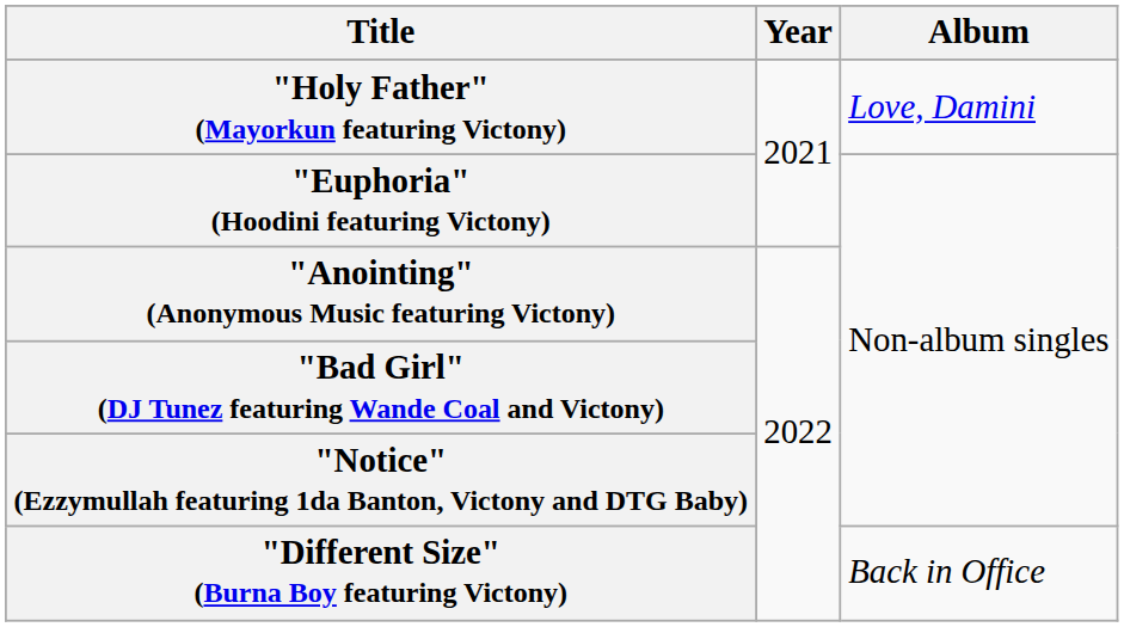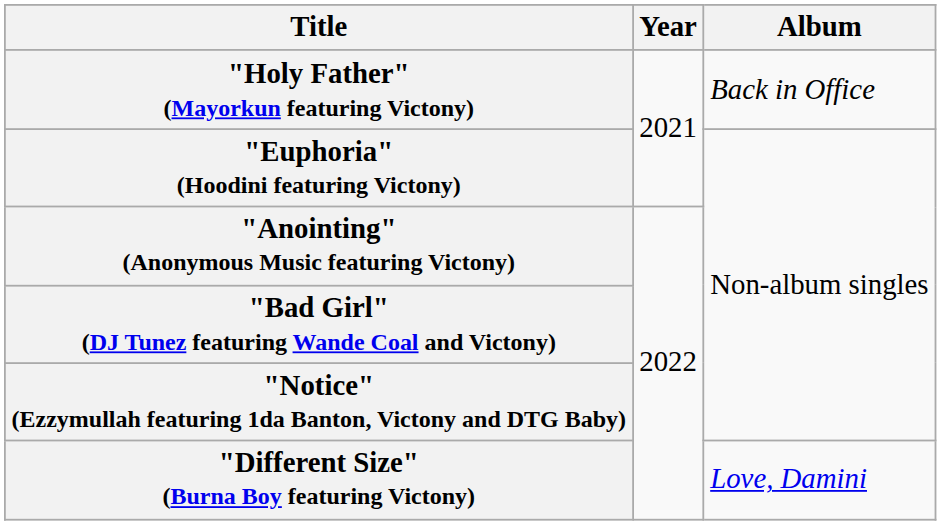"Holy Father" (Mayorkun featuring Victony) | Album: Love, Damini -> Back in Office
"Different Size" (Burna Boy featuring Victony) | Album: Back in Office -> Love, Damini
